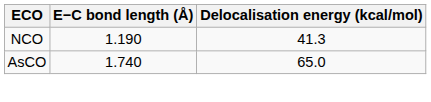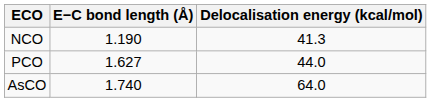+ row: PCO | 1.627 | 44.0
AsCO | Delocalisation energy (kcal/mol): 65.0 -> 64.0
